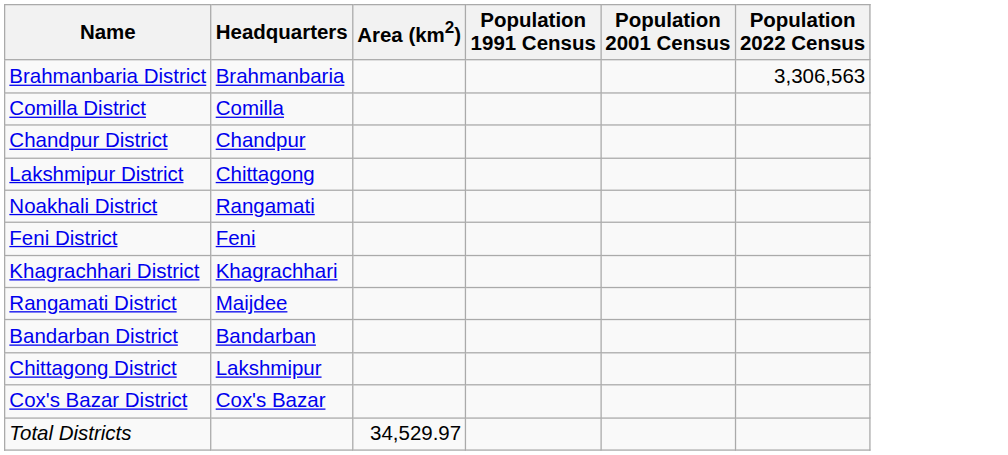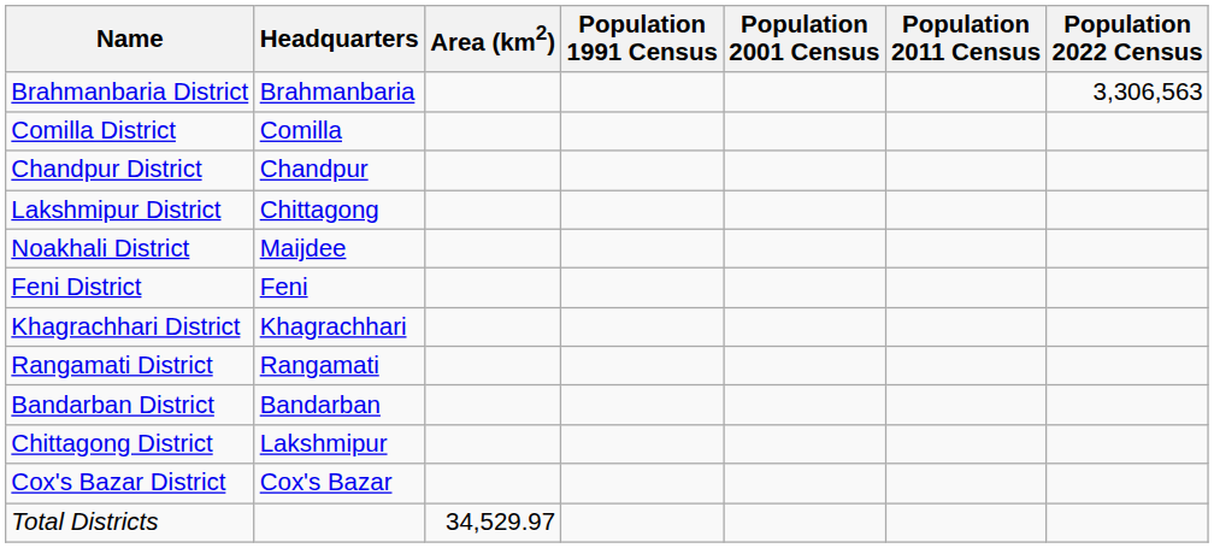+ column: Population 2011 Census
Noakhali District | Headquarters: Rangamati -> Maijdee
Rangamati District | Headquarters: Maijdee -> Rangamati
